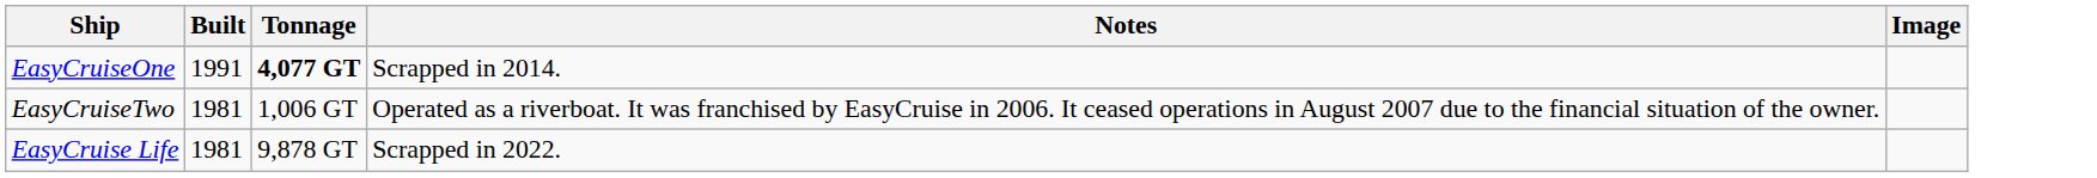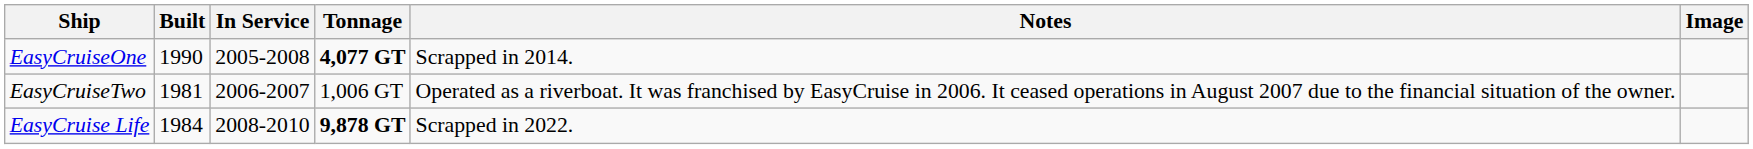+ column: In Service | 2005-2008 | 2006-2007 | 2008-2010
EasyCruiseOne | Built: 1991 -> 1990
EasyCruise Life | Built: 1981 -> 1984
EasyCruise Life | Tonnage: normal -> bold
